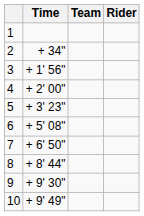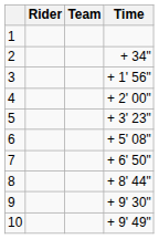columns swapped: Rider <-> Time
